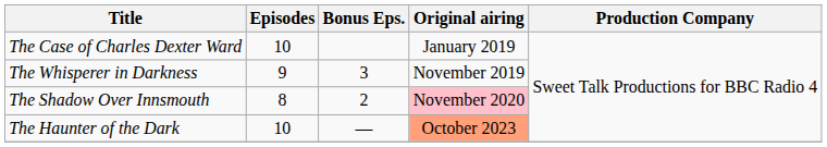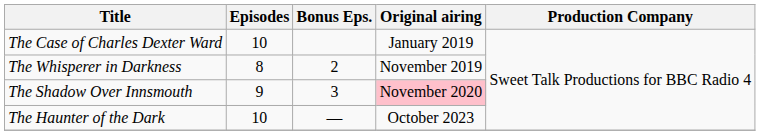The Whisperer in Darkness | Episodes: 9 -> 8
The Whisperer in Darkness | Bonus Eps.: 3 -> 2
The Shadow Over Innsmouth | Episodes: 8 -> 9
The Shadow Over Innsmouth | Bonus Eps.: 2 -> 3
The Haunter of the Dark | Original airing: lightsalmon background -> no background
